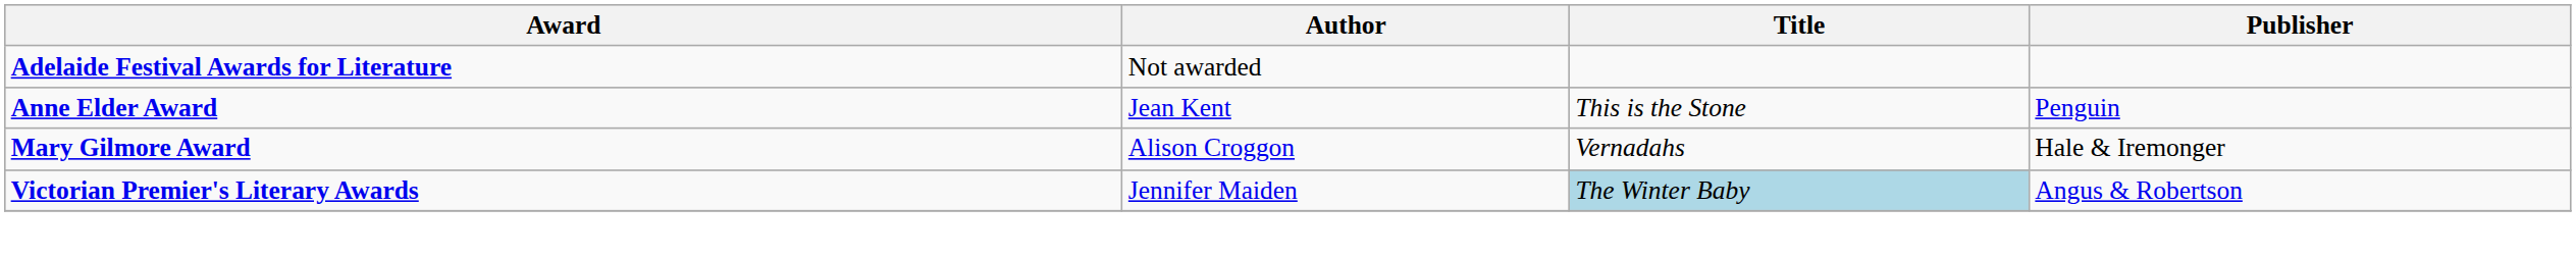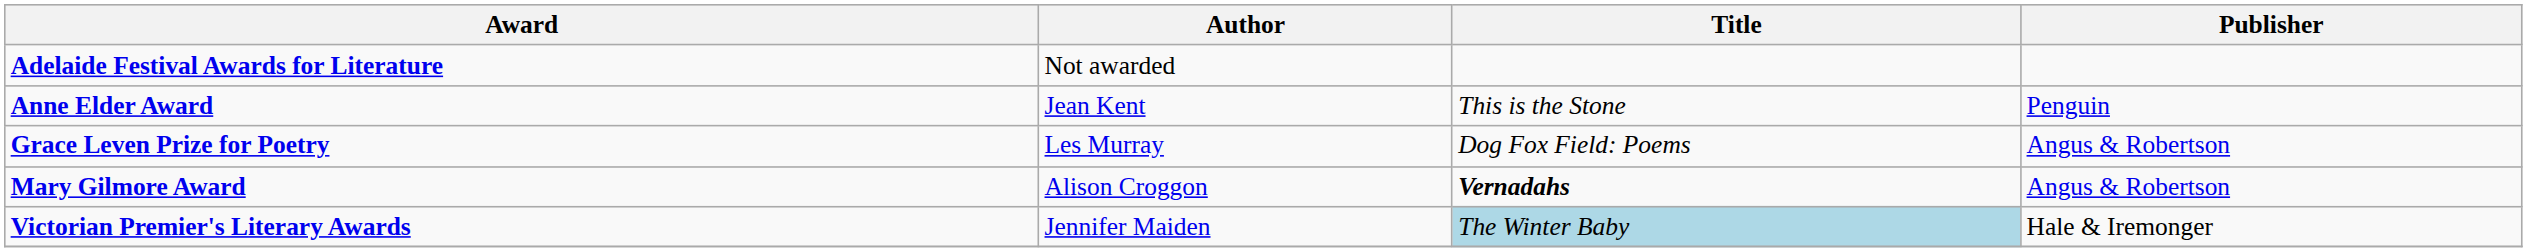+ row: Grace Leven Prize for Poetry | Les Murray | Dog Fox Field: Poems | Angus & Robertson
Mary Gilmore Award | Title: normal -> bold
Mary Gilmore Award | Publisher: Hale & Iremonger -> Angus & Robertson
Victorian Premier's Literary Awards | Publisher: Angus & Robertson -> Hale & Iremonger
